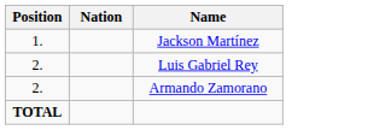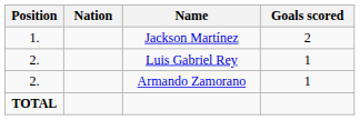+ column: Goals scored | 2 | 1 | 1
